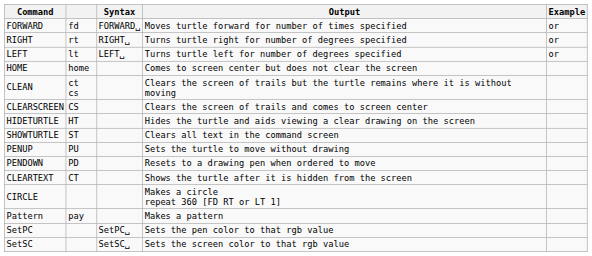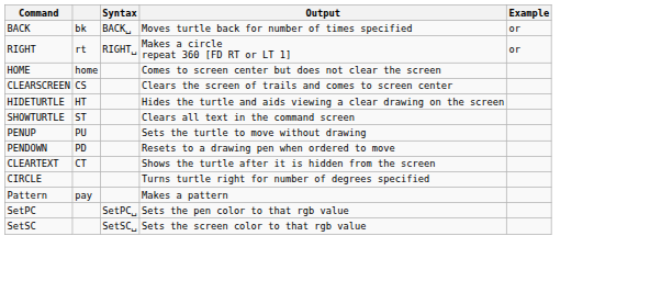- row: FORWARD | fd | FORWARD␣ | Moves turtle forward for number of times specified | or
+ row: BACK | bk | BACK␣ | Moves turtle back for number of times specified | or
RIGHT | Output: Turns turtle right for number of degrees specified -> Makes a circle repeat 360 [FD RT or LT 1]
- row: LEFT | lt | LEFT␣ | Turns turtle left for number of degrees specified | or
- row: CLEAN | ct cs | Clears the screen of trails but the turtle remains where it is without moving
CIRCLE | Output: Makes a circle repeat 360 [FD RT or LT 1] -> Turns turtle right for number of degrees specified
